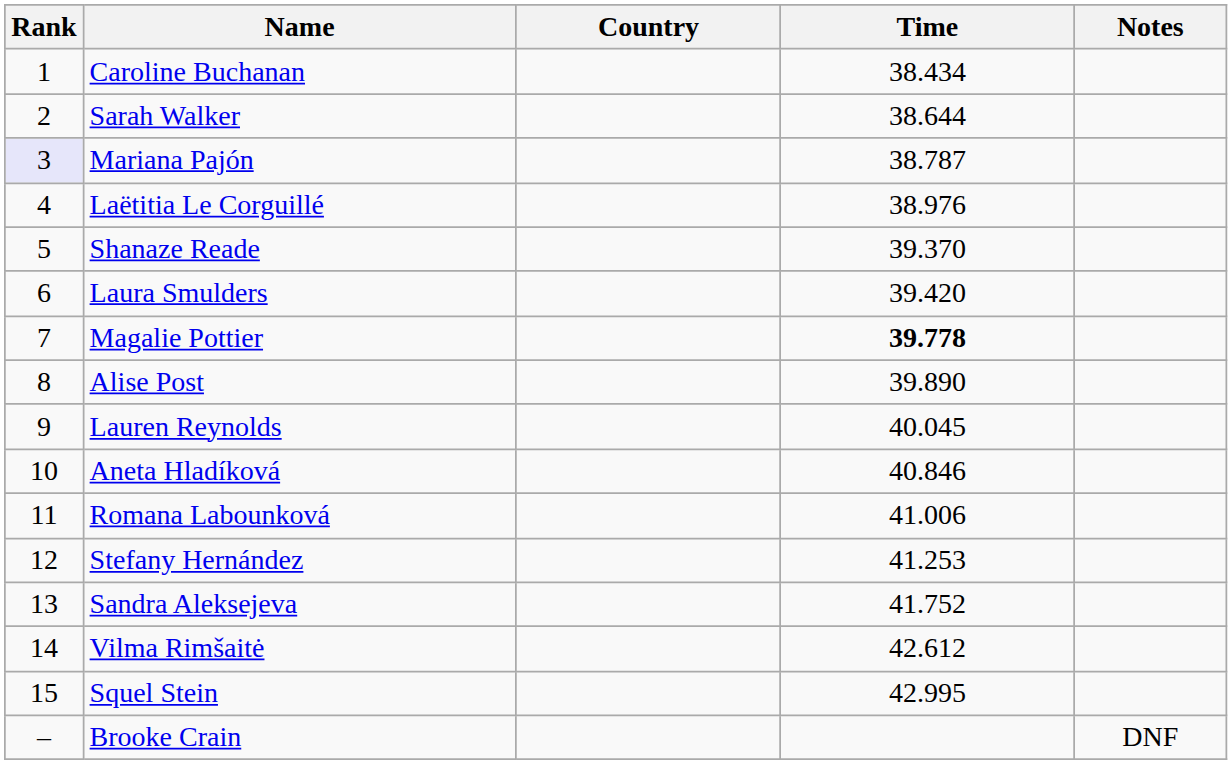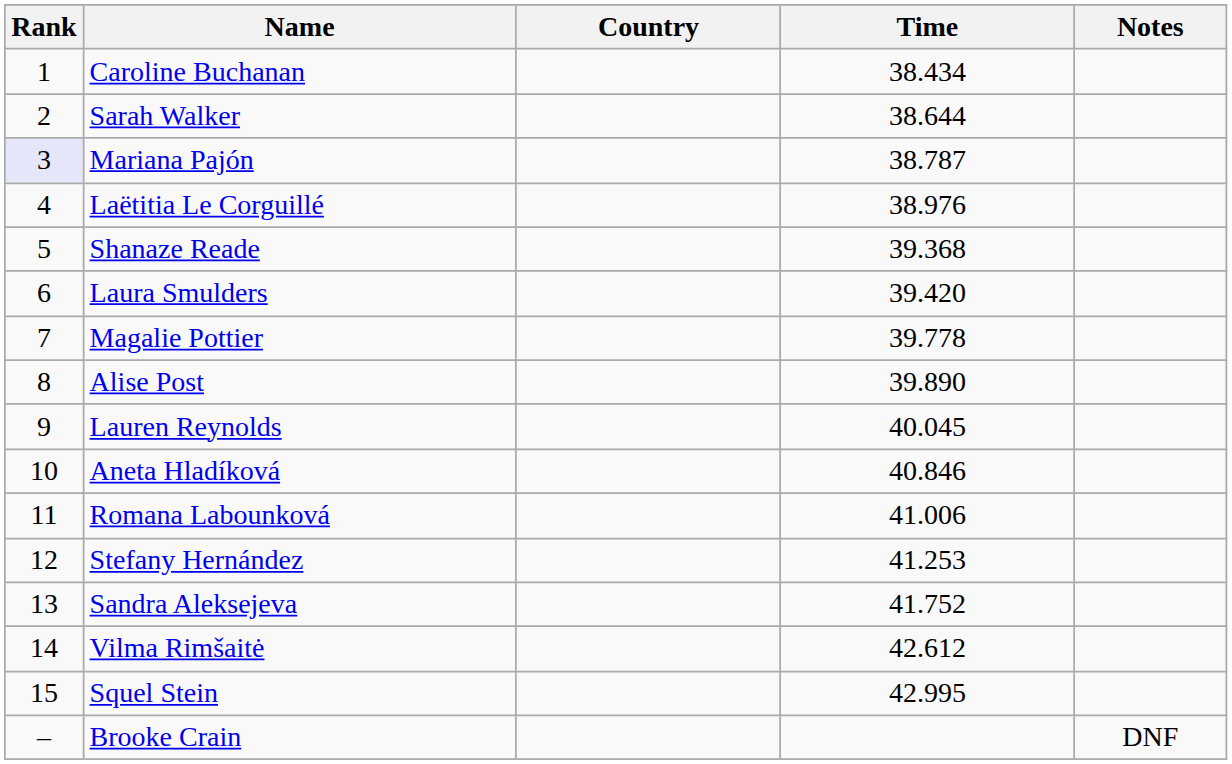Shanaze Reade | Time: 39.370 -> 39.368
Magalie Pottier | Time: bold -> normal
